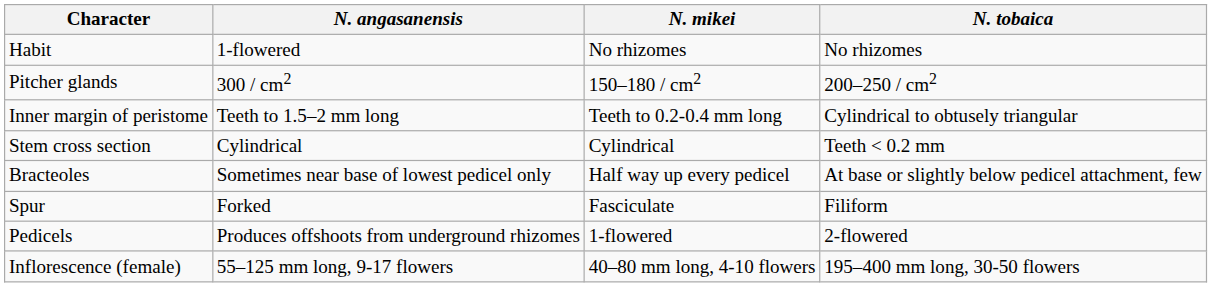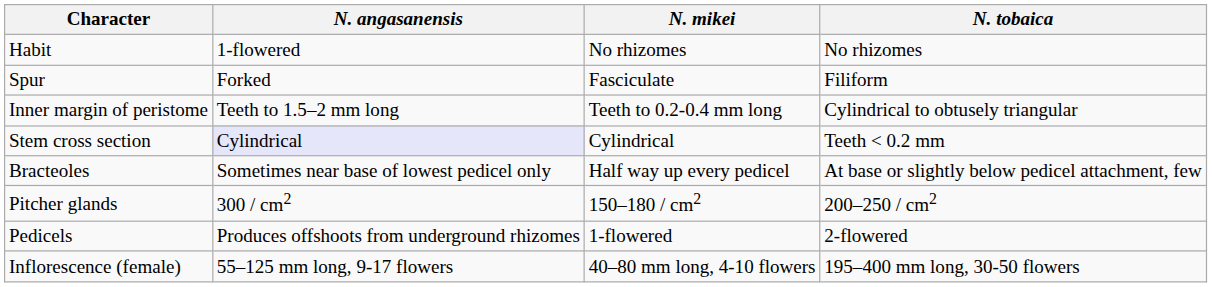rows swapped: Spur <-> Pitcher glands
Stem cross section | N. angasanensis: no background -> lavender background
